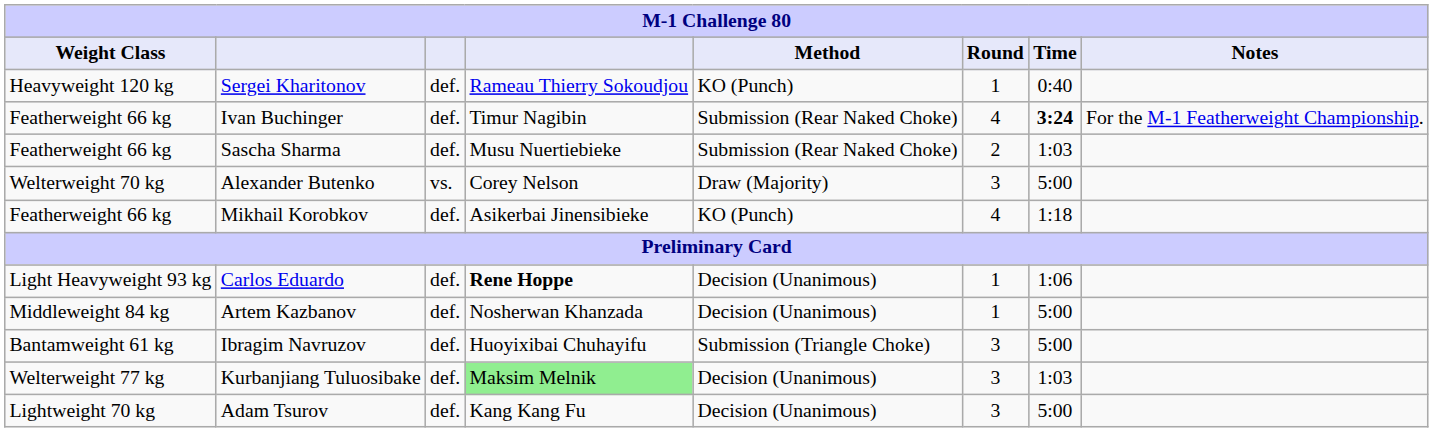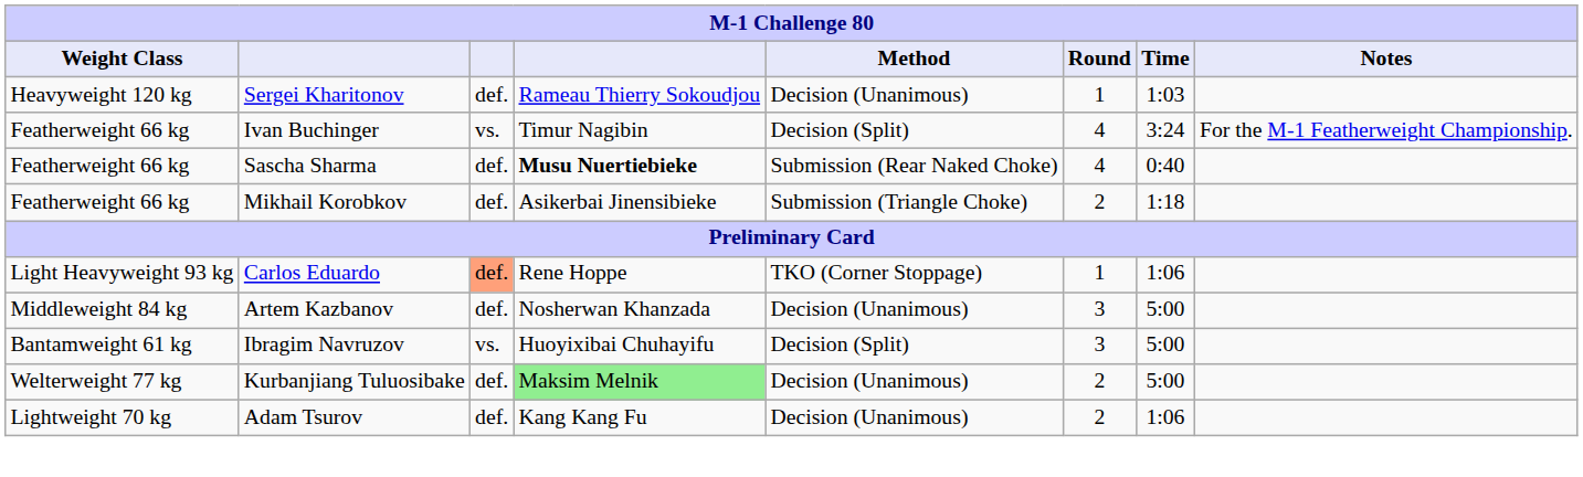Sergei Kharitonov | Method: KO (Punch) -> Decision (Unanimous)
Sergei Kharitonov | Time: 0:40 -> 1:03
Ivan Buchinger | column 3: def. -> vs.
Ivan Buchinger | Method: Submission (Rear Naked Choke) -> Decision (Split)
Ivan Buchinger | Time: bold -> normal
Sascha Sharma | column 4: normal -> bold
Sascha Sharma | Round: 2 -> 4
Sascha Sharma | Time: 1:03 -> 0:40
- row: Welterweight 70 kg | Alexander Butenko | vs. | Corey Nelson | Draw (Majority) | 3 | 5:00
Mikhail Korobkov | Method: KO (Punch) -> Submission (Triangle Choke)
Mikhail Korobkov | Round: 4 -> 2
Carlos Eduardo | column 3: no background -> lightsalmon background
Carlos Eduardo | column 4: bold -> normal
Carlos Eduardo | Method: Decision (Unanimous) -> TKO (Corner Stoppage)
Artem Kazbanov | Round: 1 -> 3
Ibragim Navruzov | column 3: def. -> vs.
Ibragim Navruzov | Method: Submission (Triangle Choke) -> Decision (Split)
Kurbanjiang Tuluosibake | Round: 3 -> 2
Kurbanjiang Tuluosibake | Time: 1:03 -> 5:00
Adam Tsurov | Round: 3 -> 2
Adam Tsurov | Time: 5:00 -> 1:06
